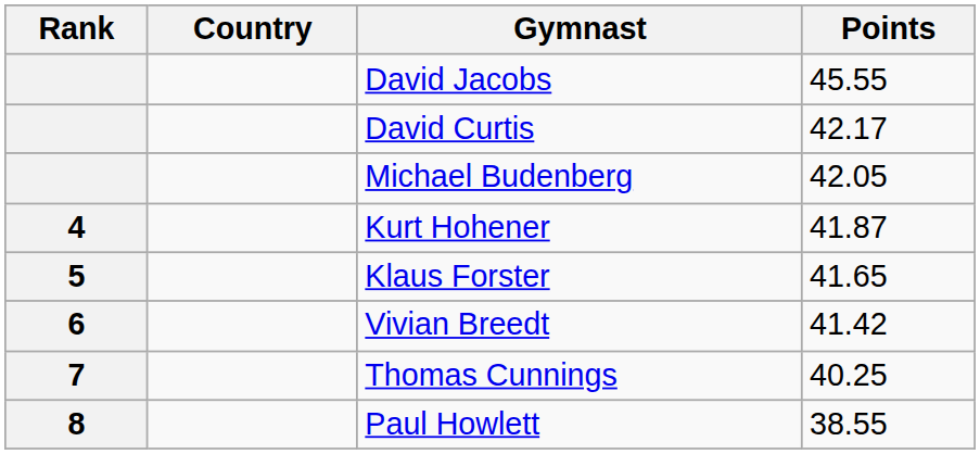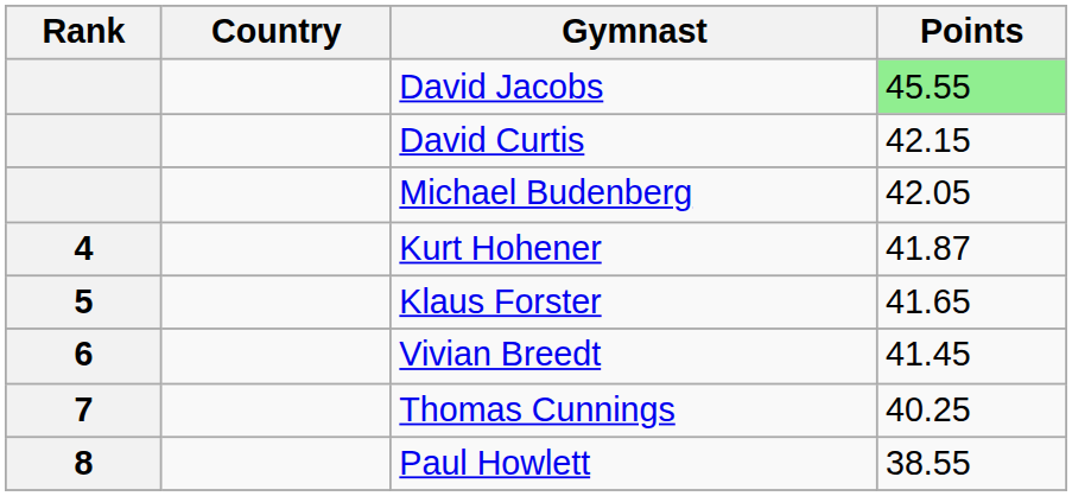David Jacobs | Points: no background -> lightgreen background
David Curtis | Points: 42.17 -> 42.15
Vivian Breedt | Points: 41.42 -> 41.45
